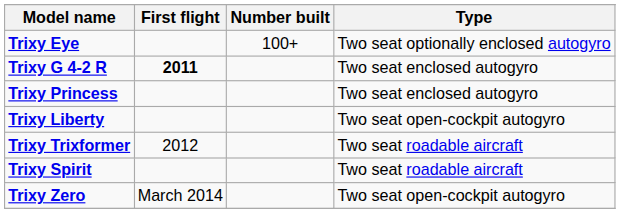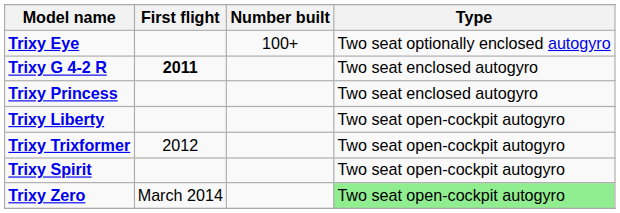Trixy Trixformer | Type: Two seat roadable aircraft -> Two seat open-cockpit autogyro
Trixy Spirit | Type: Two seat roadable aircraft -> Two seat open-cockpit autogyro
Trixy Zero | Type: no background -> lightgreen background
